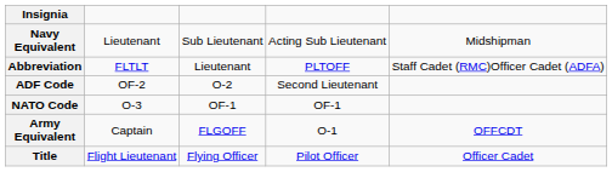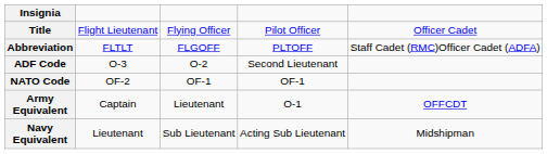rows swapped: Title <-> Navy Equivalent
Abbreviation | column 3: Lieutenant -> FLGOFF
ADF Code | column 2: OF-2 -> O-3
NATO Code | column 2: O-3 -> OF-2
Army Equivalent | column 3: FLGOFF -> Lieutenant
